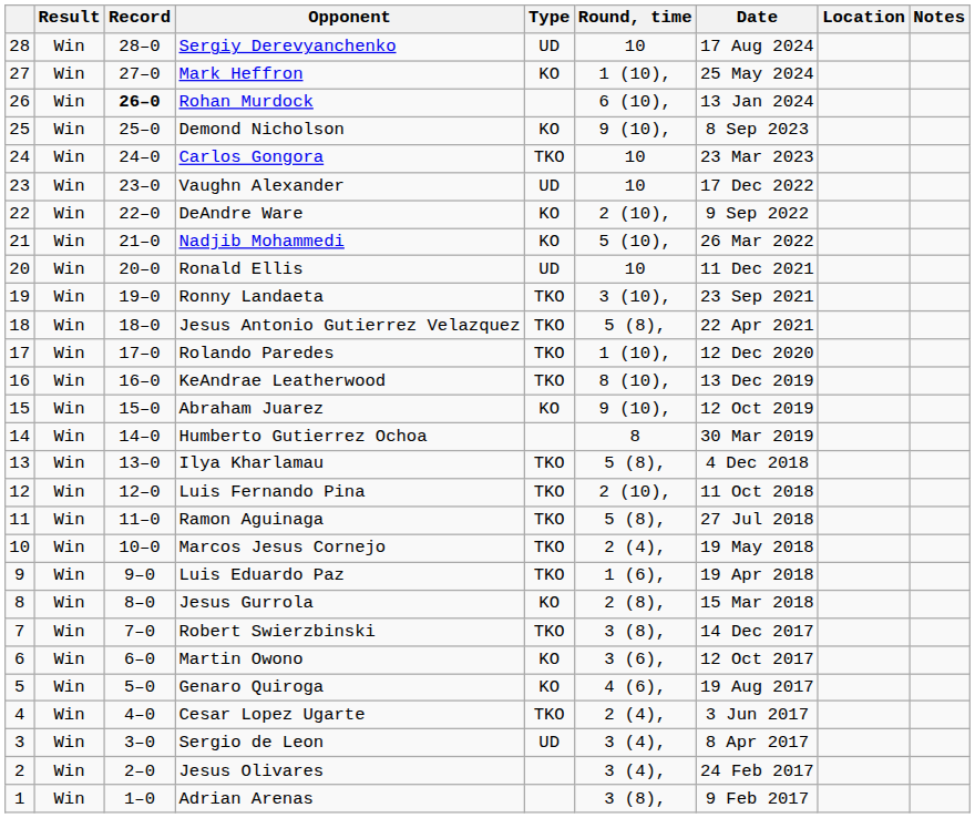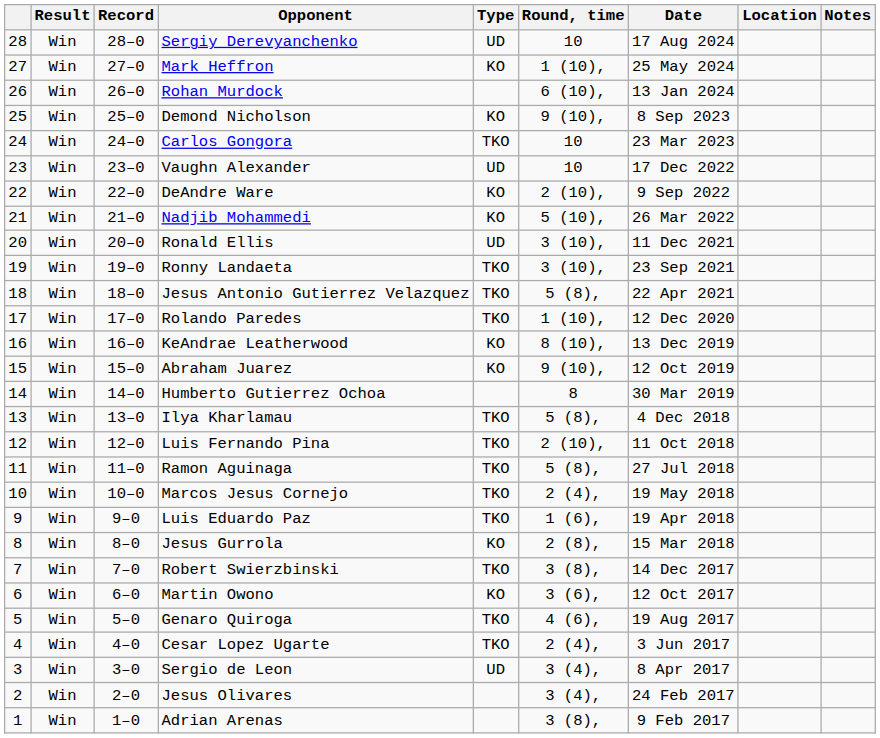Rohan Murdock | Record: bold -> normal
Ronald Ellis | Round, time: 10 -> 3 (10),
KeAndrae Leatherwood | Type: TKO -> KO
Genaro Quiroga | Type: KO -> TKO
